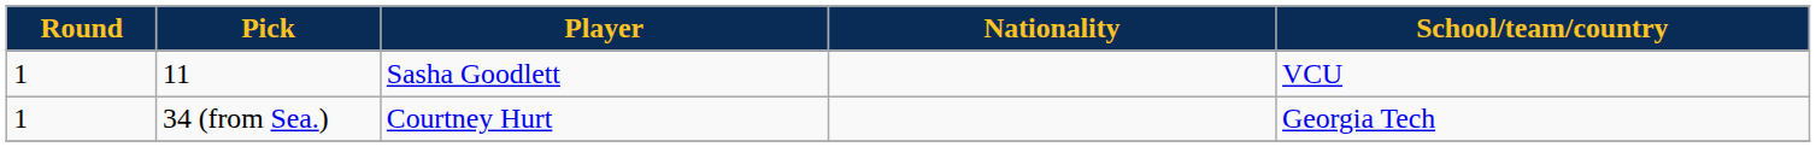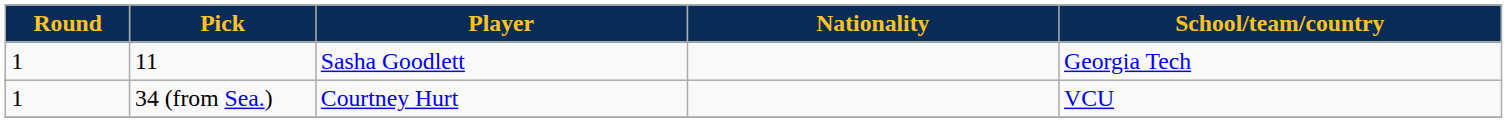11 | School/team/country: VCU -> Georgia Tech
34 (from Sea.) | School/team/country: Georgia Tech -> VCU
